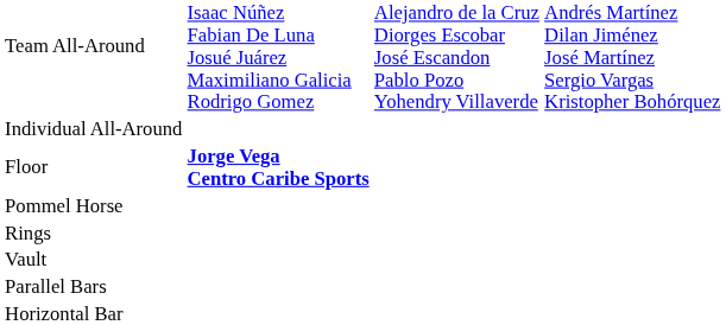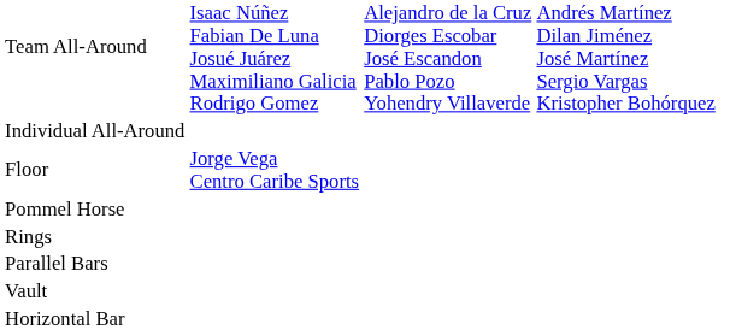Floor | column 2: bold -> normal
rows swapped: Vault <-> Parallel Bars
